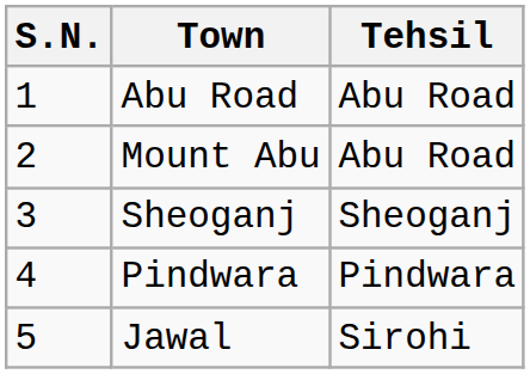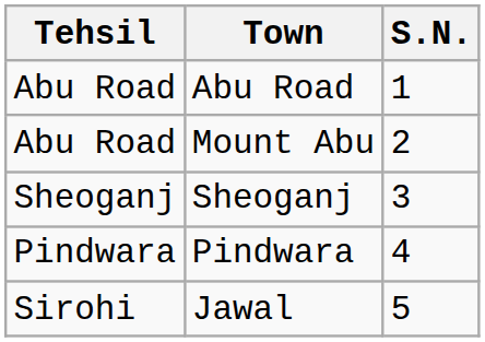columns swapped: S.N. <-> Tehsil
